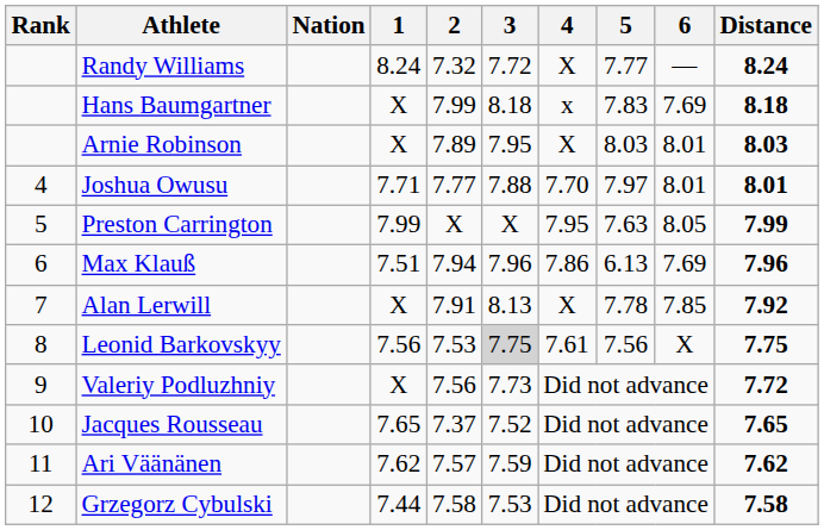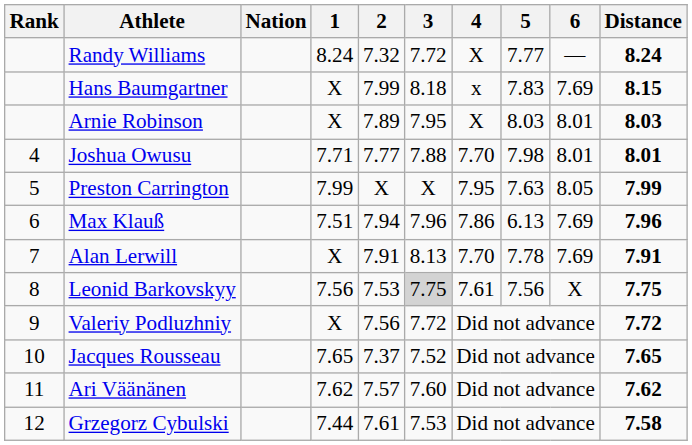Hans Baumgartner | Distance: 8.18 -> 8.15
Joshua Owusu | 5: 7.97 -> 7.98
Alan Lerwill | 4: X -> 7.70
Alan Lerwill | 6: 7.85 -> 7.69
Alan Lerwill | Distance: 7.92 -> 7.91
Valeriy Podluzhniy | 3: 7.73 -> 7.72
Ari Väänänen | 3: 7.59 -> 7.60
Grzegorz Cybulski | 2: 7.58 -> 7.61
